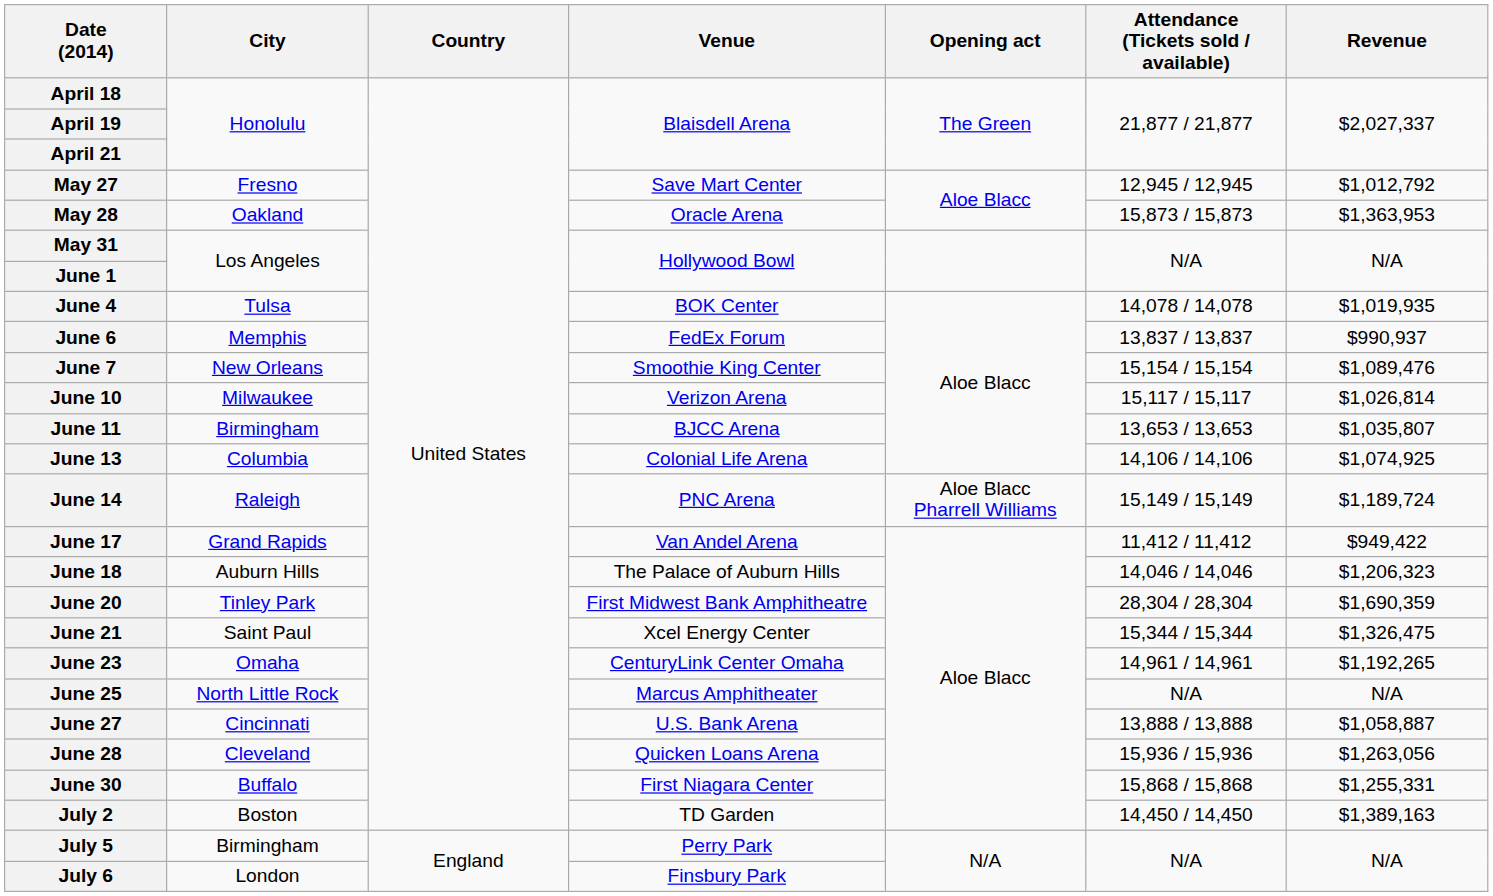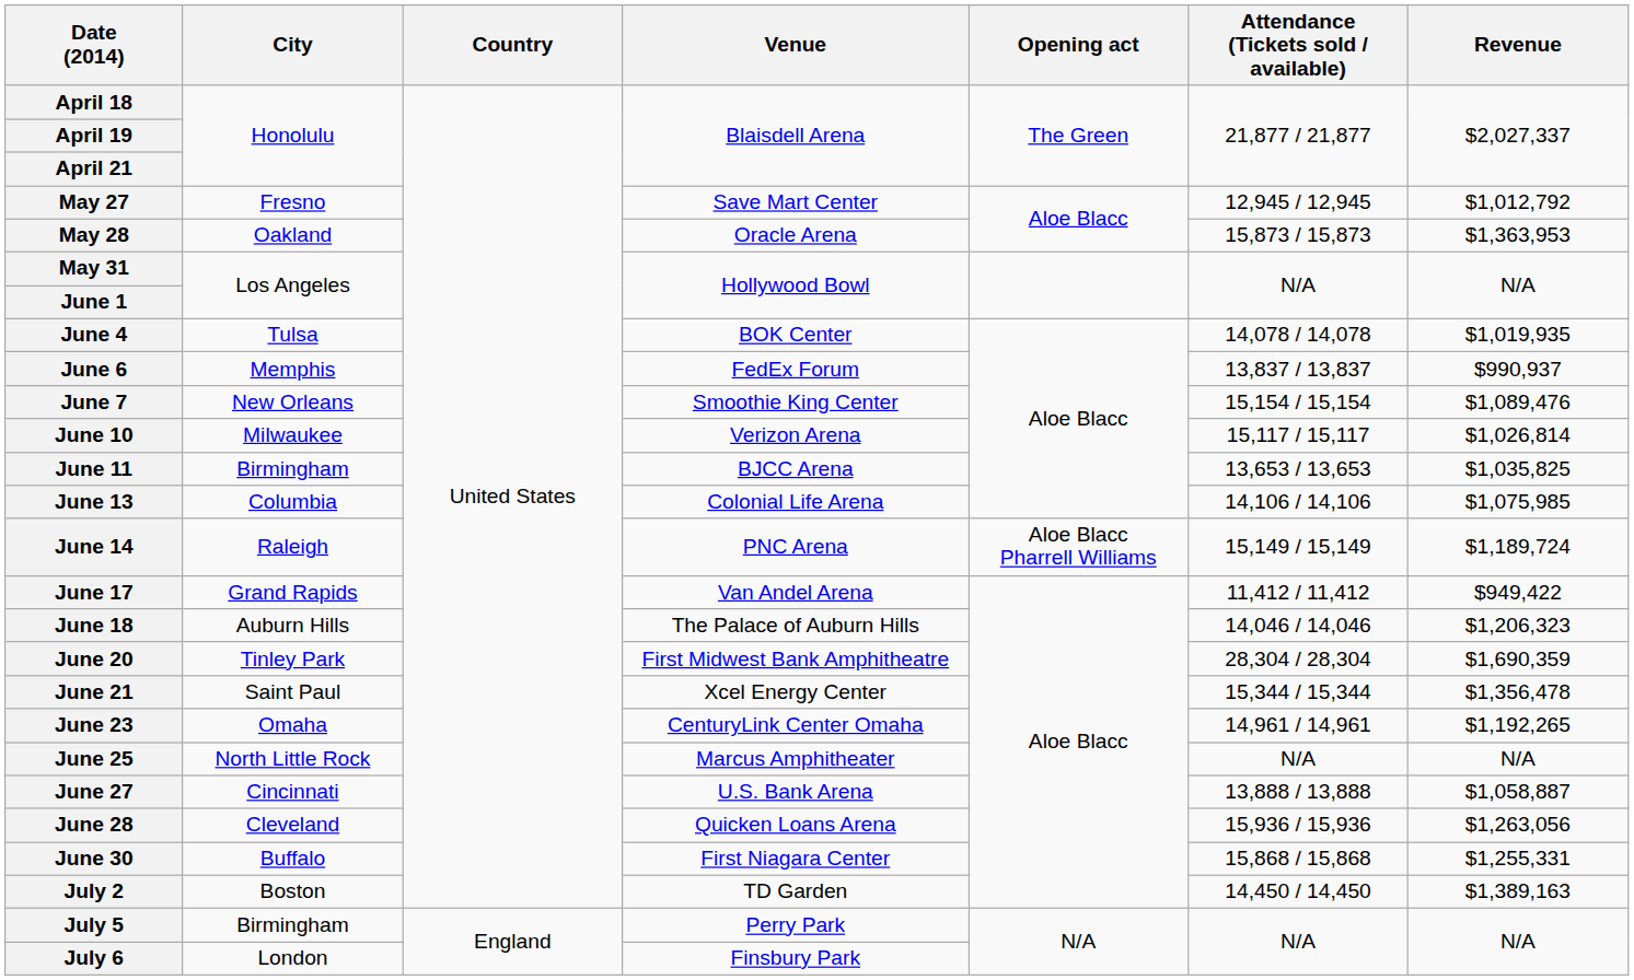June 11 | Revenue: $1,035,807 -> $1,035,825
June 13 | Revenue: $1,074,925 -> $1,075,985
June 21 | Revenue: $1,326,475 -> $1,356,478
